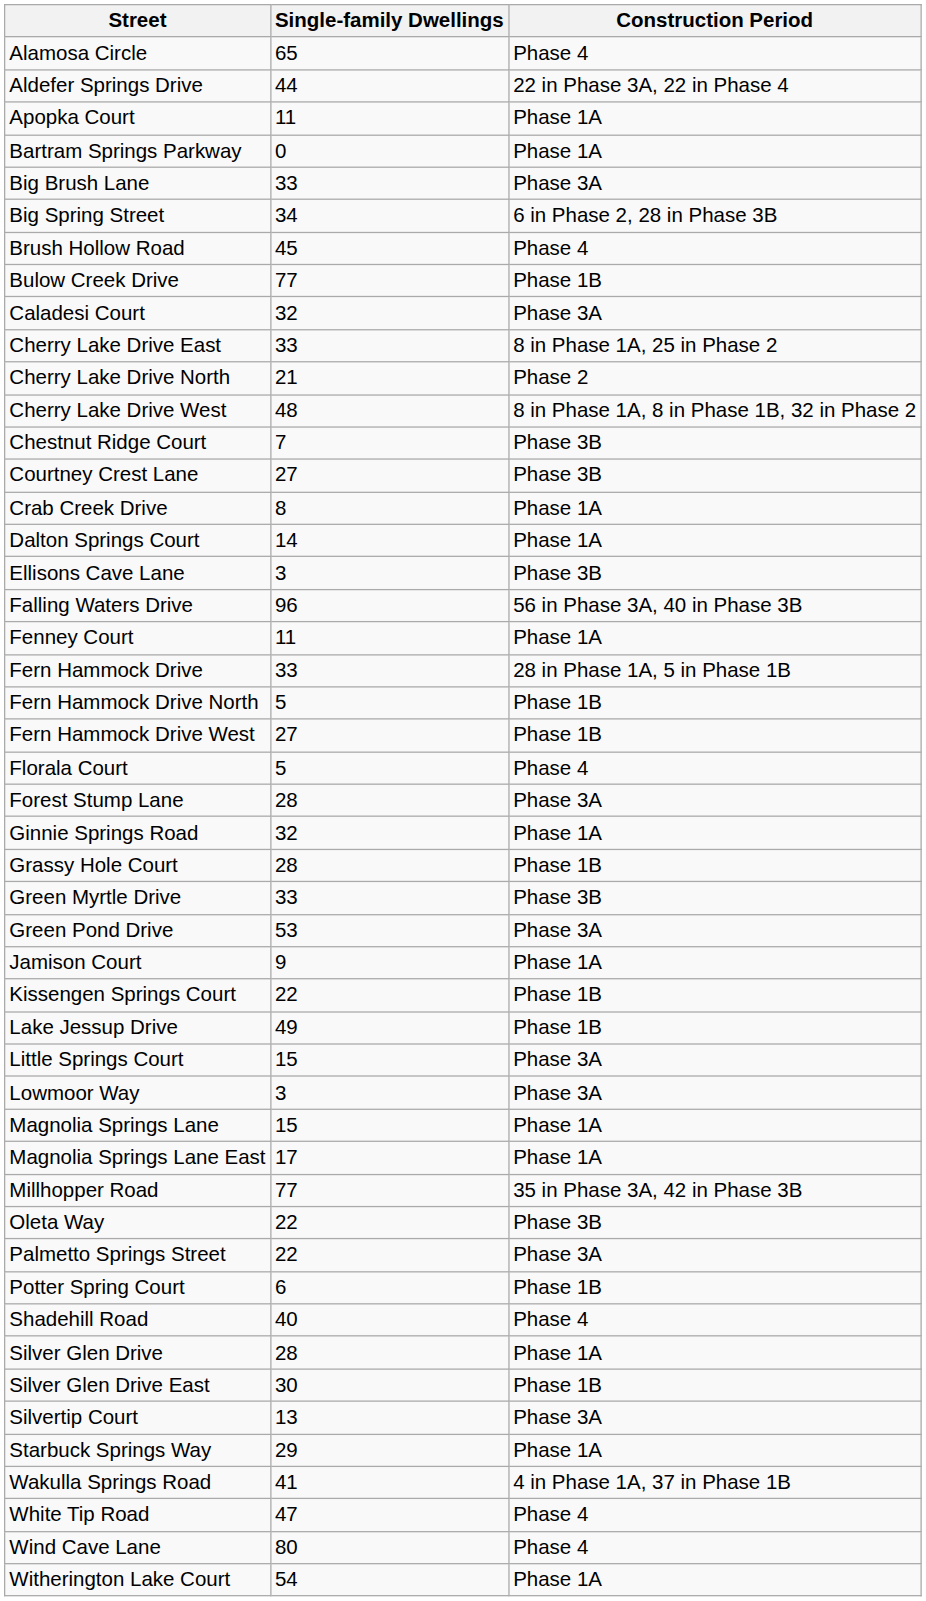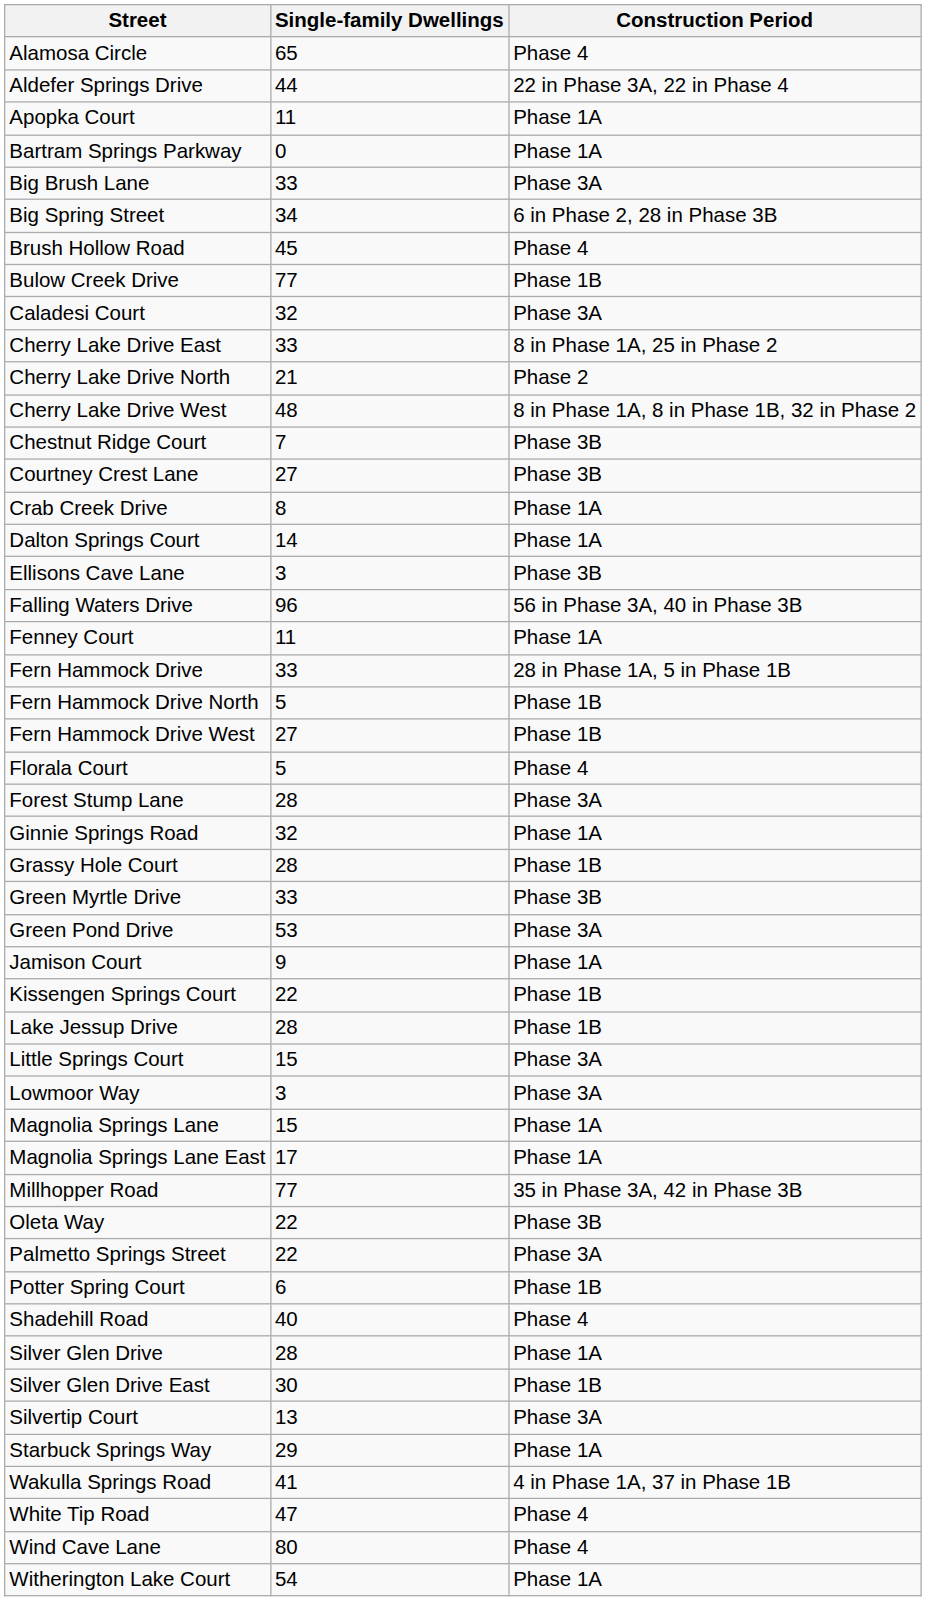Lake Jessup Drive | Single-family Dwellings: 49 -> 28
